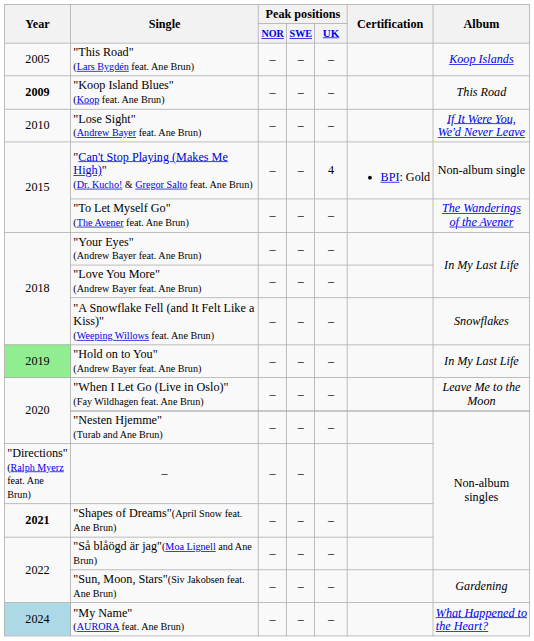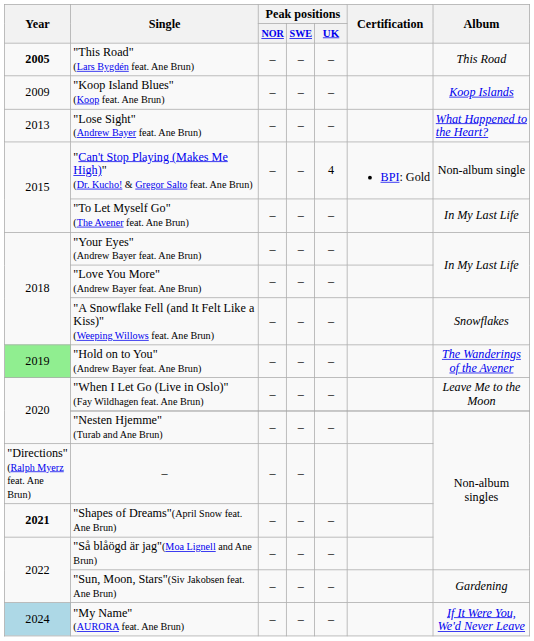"This Road" (Lars Bygdén feat. Ane Brun) | Year: normal -> bold
"This Road" (Lars Bygdén feat. Ane Brun) | Album: Koop Islands -> This Road
"Koop Island Blues" (Koop feat. Ane Brun) | Year: bold -> normal
"Koop Island Blues" (Koop feat. Ane Brun) | Album: This Road -> Koop Islands
"Lose Sight" (Andrew Bayer feat. Ane Brun) | Year: 2010 -> 2013
"Lose Sight" (Andrew Bayer feat. Ane Brun) | Album: If It Were You, We'd Never Leave -> What Happened to the Heart?
"To Let Myself Go" (The Avener feat. Ane Brun) | Album: The Wanderings of the Avener -> In My Last Life
"Hold on to You" (Andrew Bayer feat. Ane Brun) | Album: In My Last Life -> The Wanderings of the Avener
"My Name" (AURORA feat. Ane Brun) | Album: What Happened to the Heart? -> If It Were You, We'd Never Leave
